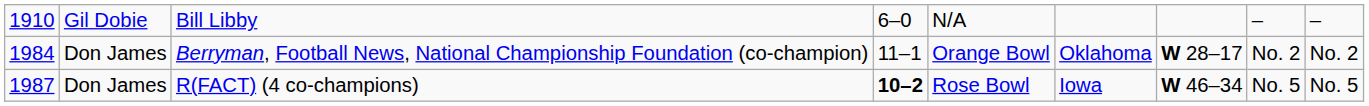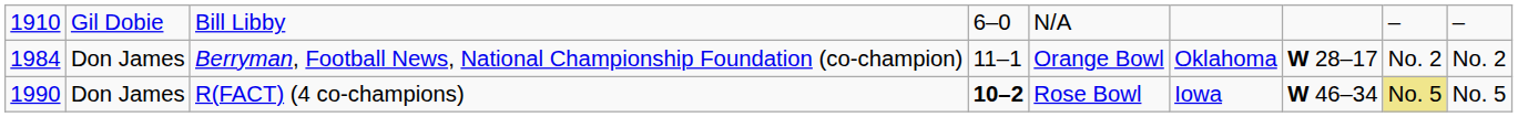R(FACT) (4 co-champions) | column 1: 1987 -> 1990
R(FACT) (4 co-champions) | column 8: no background -> khaki background
